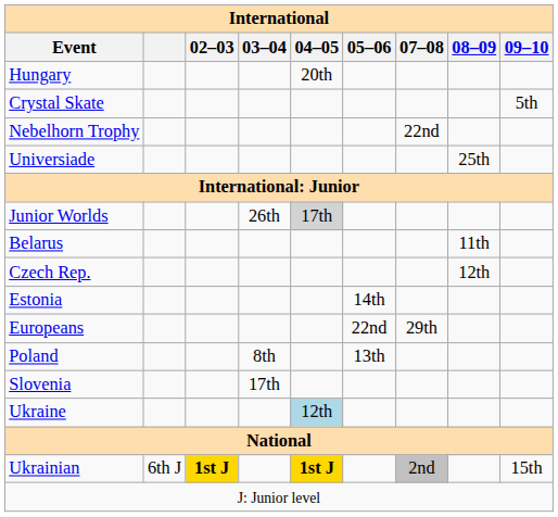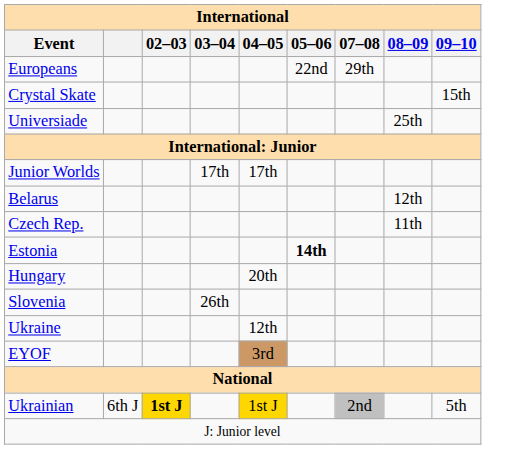rows swapped: Europeans <-> Hungary
Crystal Skate | 09–10: 5th -> 15th
- row: Nebelhorn Trophy | 22nd
Junior Worlds | 03–04: 26th -> 17th
Junior Worlds | 04–05: lightgrey background -> no background
Belarus | 08–09: 11th -> 12th
Czech Rep. | 08–09: 12th -> 11th
Estonia | 05–06: normal -> bold
- row: Poland | 8th | 13th
Slovenia | 03–04: 17th -> 26th
Ukraine | 04–05: lightblue background -> no background
+ row: EYOF | 3rd
Ukrainian | 04–05: bold -> normal
Ukrainian | 09–10: 15th -> 5th
